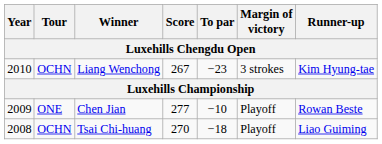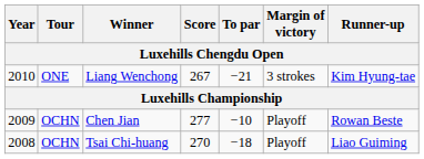Liang Wenchong | Tour: OCHN -> ONE
Liang Wenchong | To par: −23 -> −21
Chen Jian | Tour: ONE -> OCHN
